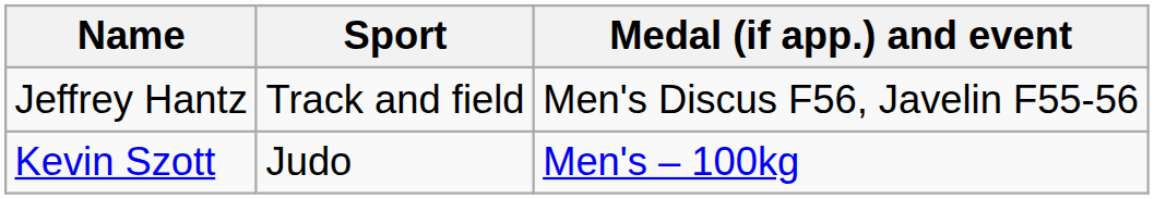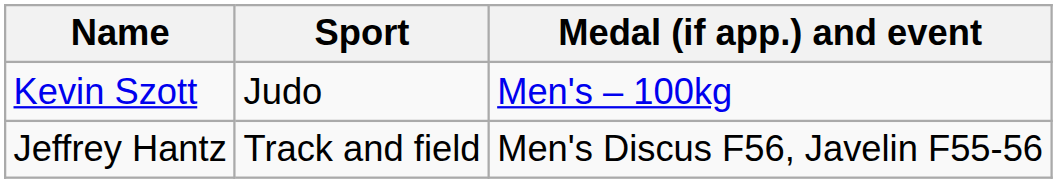rows swapped: Jeffrey Hantz <-> Kevin Szott
